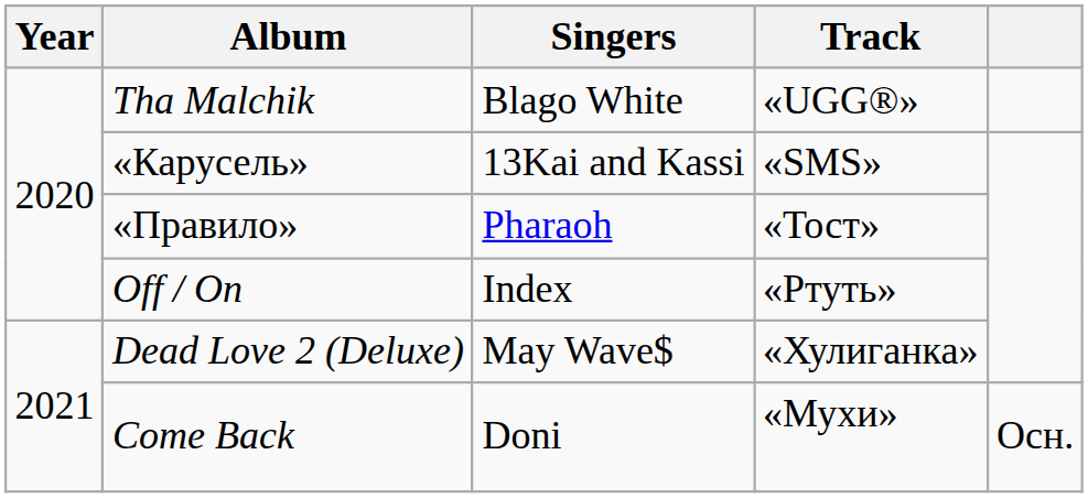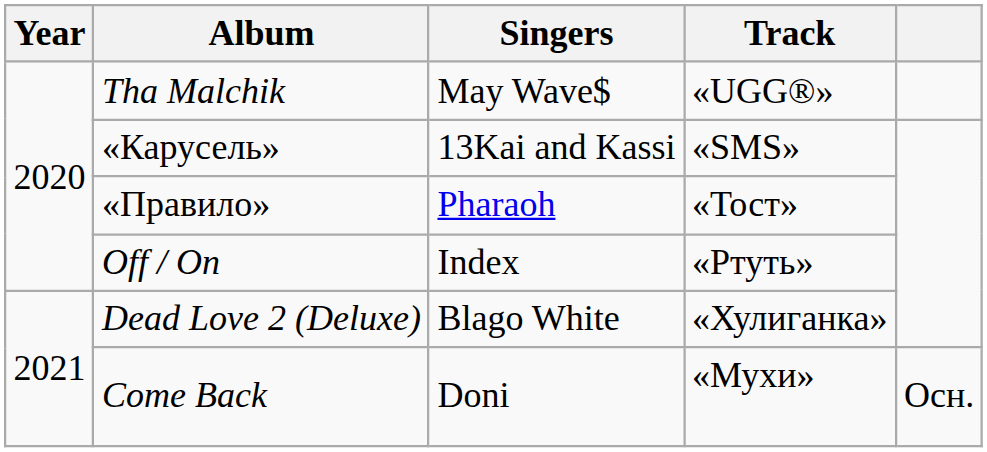Tha Malchik | Singers: Blago White -> May Wave$
Dead Love 2 (Deluxe) | Singers: May Wave$ -> Blago White
